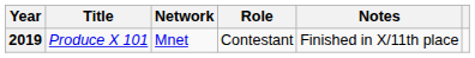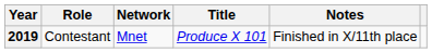columns swapped: Title <-> Role
